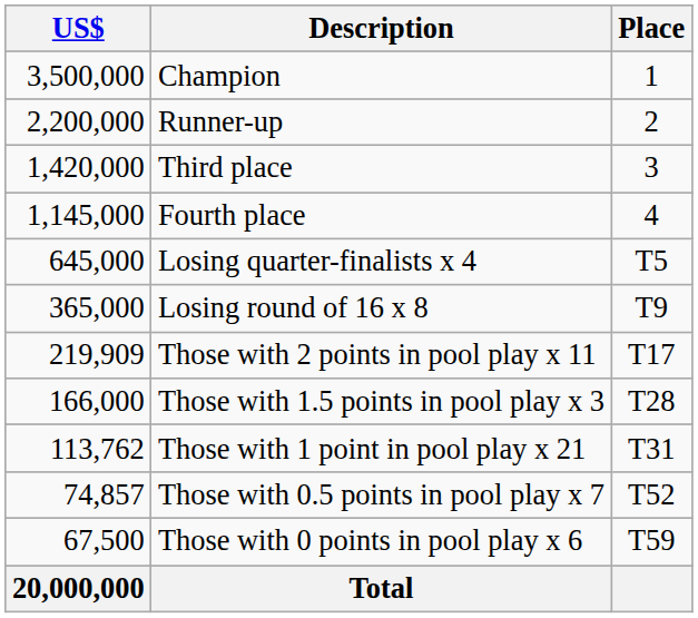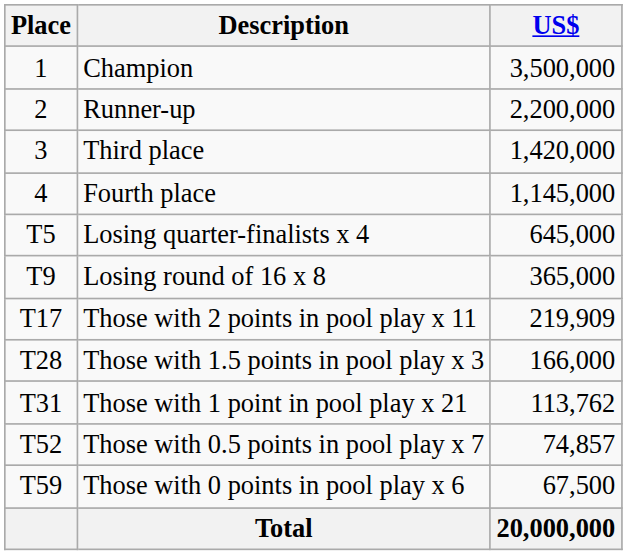columns swapped: Place <-> US$
